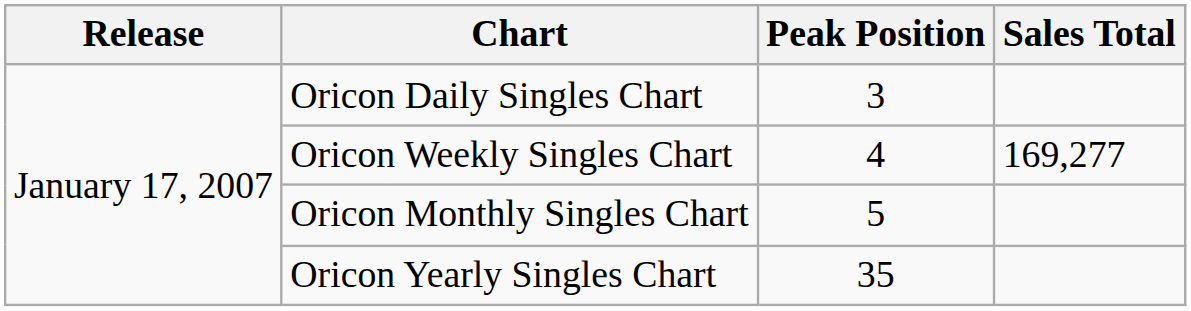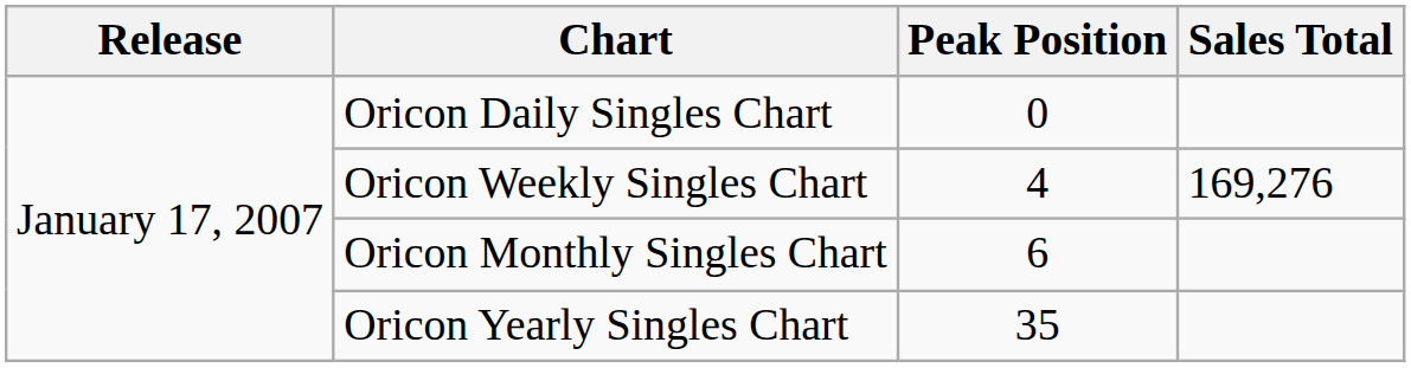Oricon Daily Singles Chart | Peak Position: 3 -> 0
Oricon Weekly Singles Chart | Sales Total: 169,277 -> 169,276
Oricon Monthly Singles Chart | Peak Position: 5 -> 6
